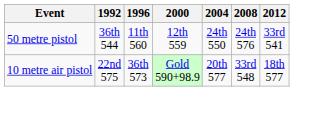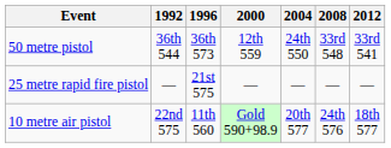50 metre pistol | 1996: 11th 560 -> 36th 573
50 metre pistol | 2008: 24th 576 -> 33rd 548
+ row: 25 metre rapid fire pistol | — | 21st 575 | — | — | — | —
10 metre air pistol | 1996: 36th 573 -> 11th 560
10 metre air pistol | 2008: 33rd 548 -> 24th 576
